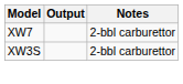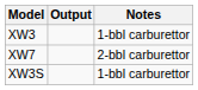+ row: XW3 | 1-bbl carburettor
XW3S | Notes: 2-bbl carburettor -> 1-bbl carburettor
